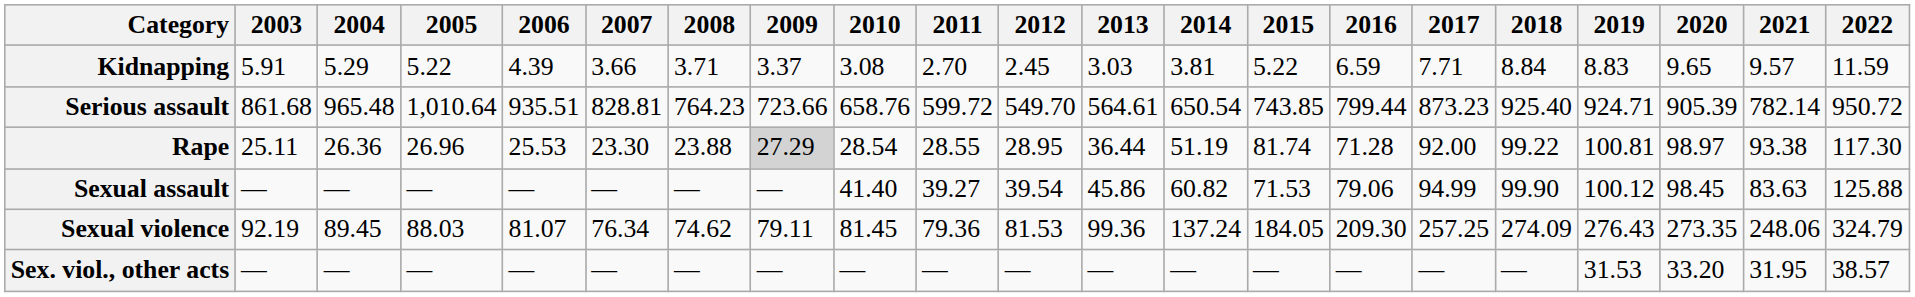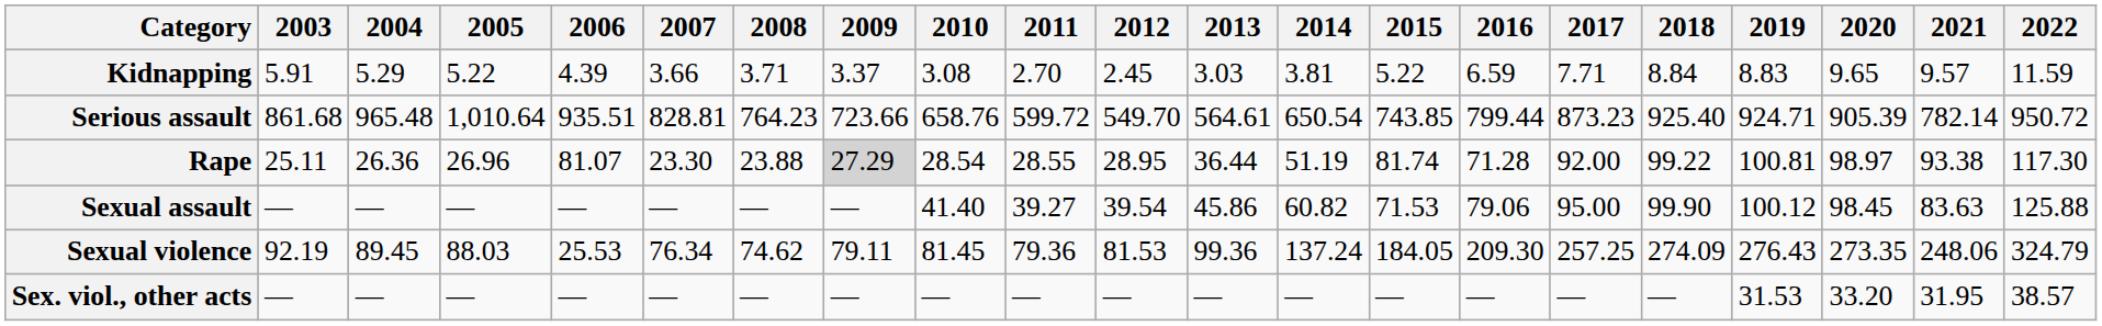Rape | 2006: 25.53 -> 81.07
Sexual assault | 2017: 94.99 -> 95.00
Sexual violence | 2006: 81.07 -> 25.53
